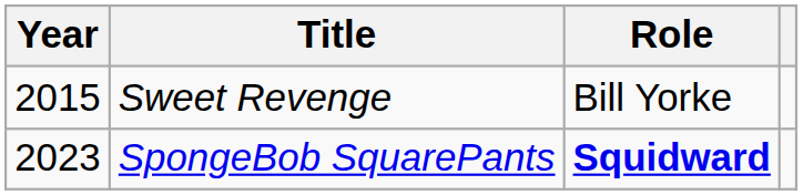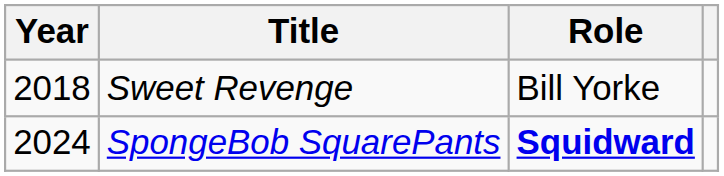Sweet Revenge | Year: 2015 -> 2018
SpongeBob SquarePants | Year: 2023 -> 2024
